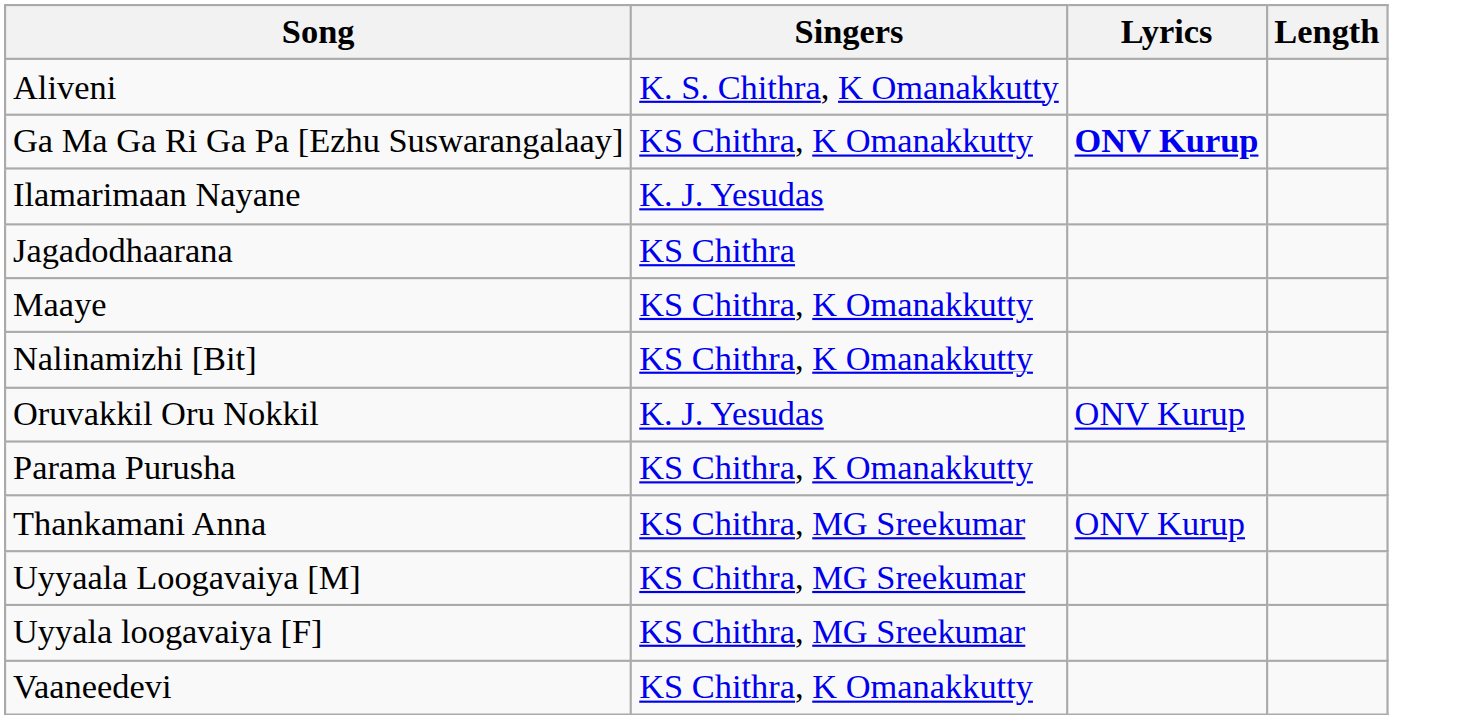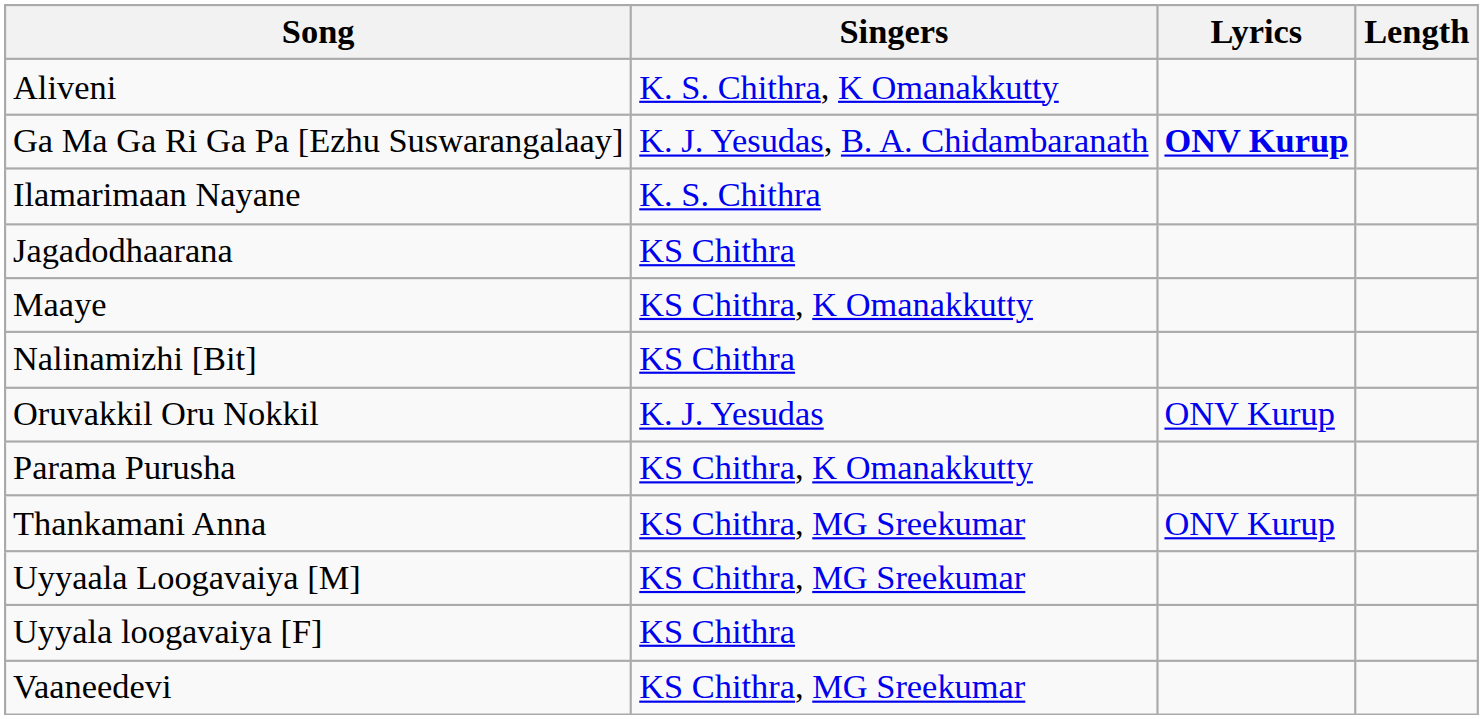Ga Ma Ga Ri Ga Pa [Ezhu Suswarangalaay] | Singers: KS Chithra, K Omanakkutty -> K. J. Yesudas, B. A. Chidambaranath
Ilamarimaan Nayane | Singers: K. J. Yesudas -> K. S. Chithra
Nalinamizhi [Bit] | Singers: KS Chithra, K Omanakkutty -> KS Chithra
Uyyala loogavaiya [F] | Singers: KS Chithra, MG Sreekumar -> KS Chithra
Vaaneedevi | Singers: KS Chithra, K Omanakkutty -> KS Chithra, MG Sreekumar
